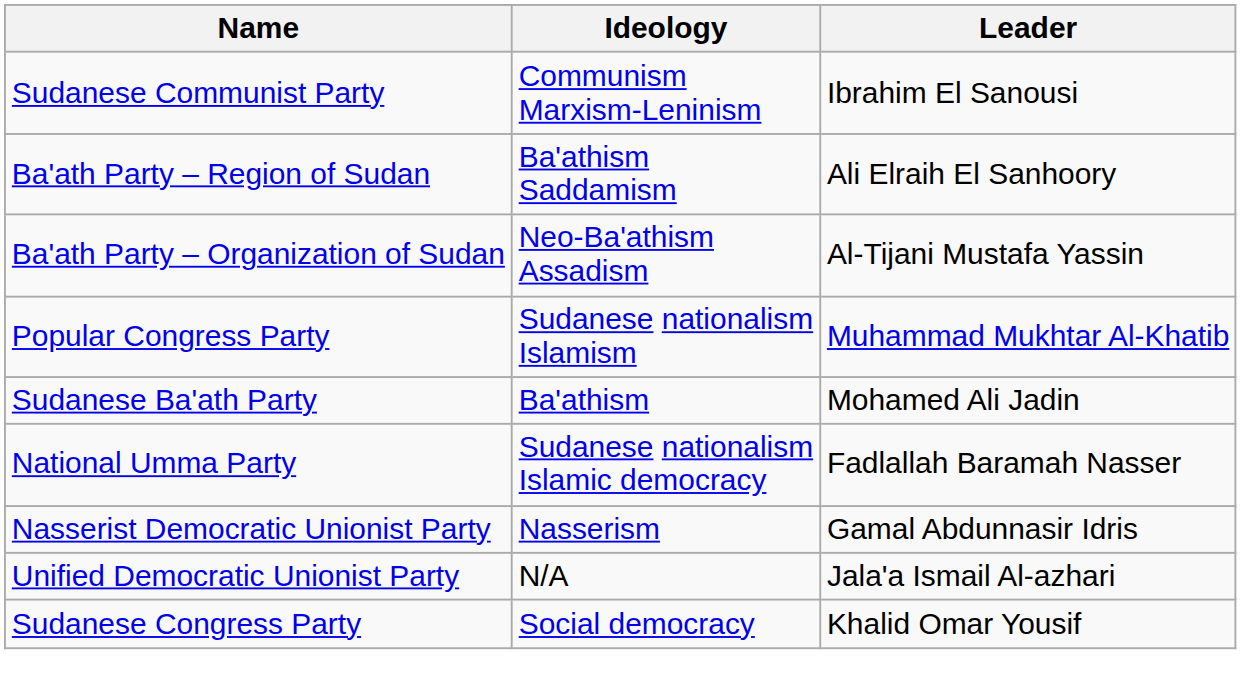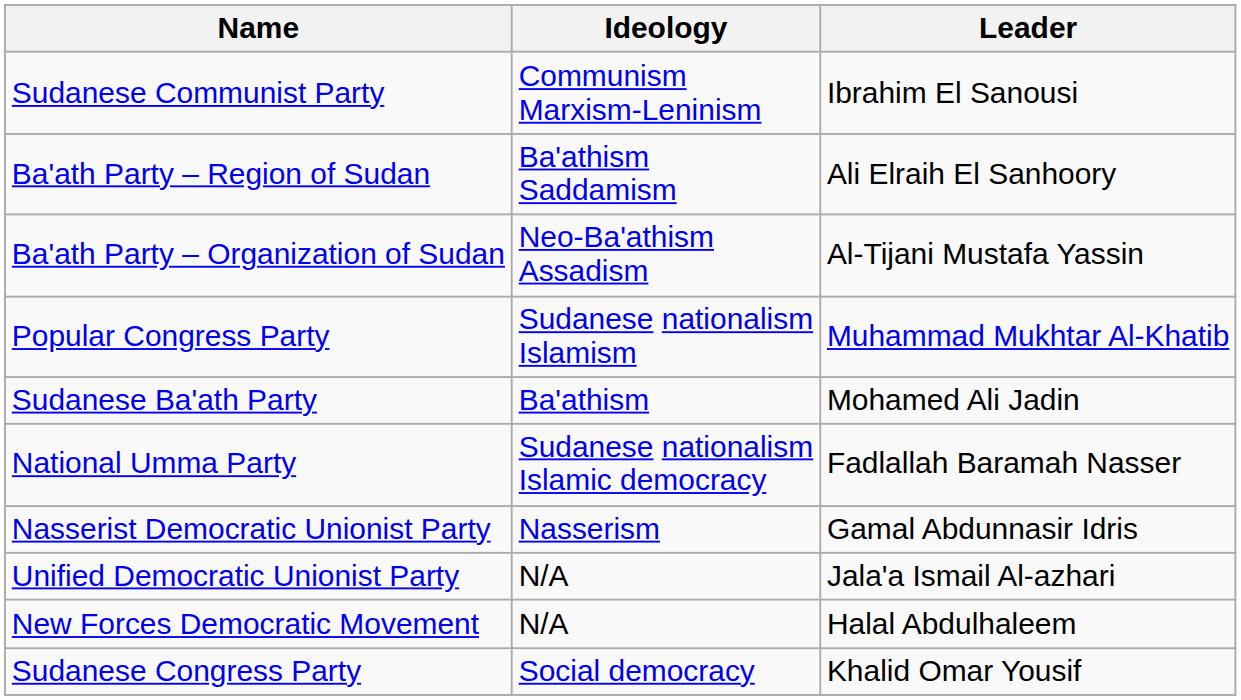+ row: New Forces Democratic Movement | N/A | Halal Abdulhaleem
